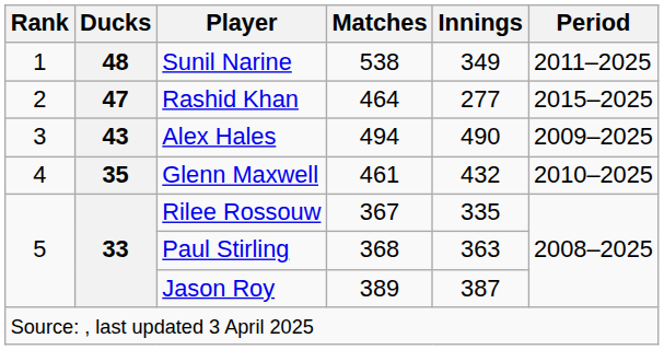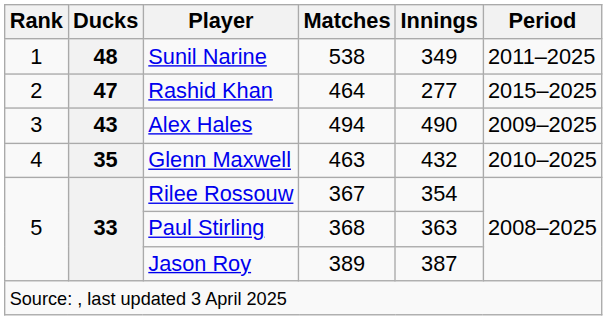Glenn Maxwell | Matches: 461 -> 463
Rilee Rossouw | Innings: 335 -> 354
